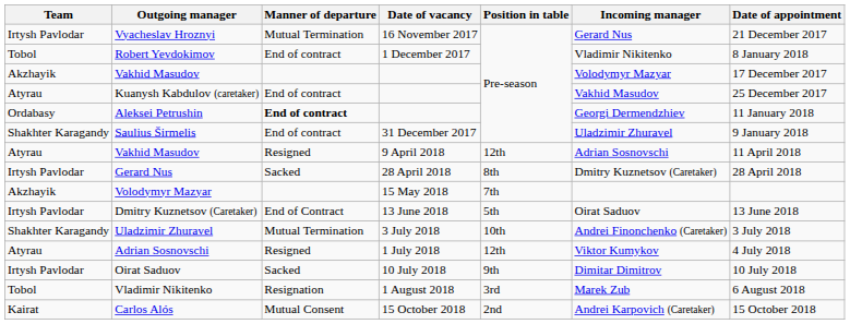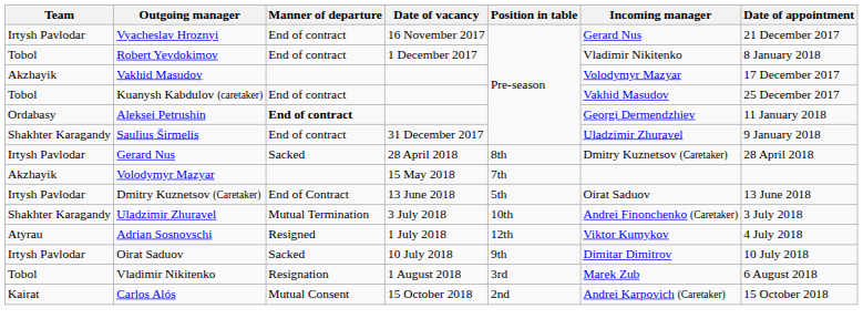Vyacheslav Hroznyi | Manner of departure: Mutual Termination -> End of contract
Kuanysh Kabdulov (caretaker) | Team: Atyrau -> Tobol
- row: Atyrau | Vakhid Masudov | Resigned | 9 April 2018 | 12th | Adrian Sosnovschi | 11 April 2018
